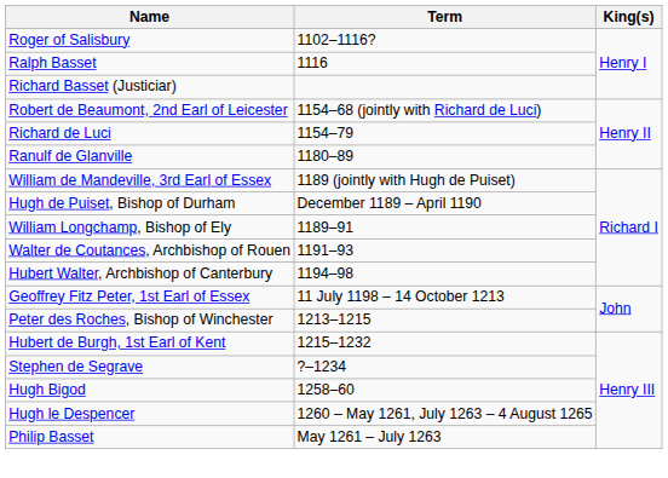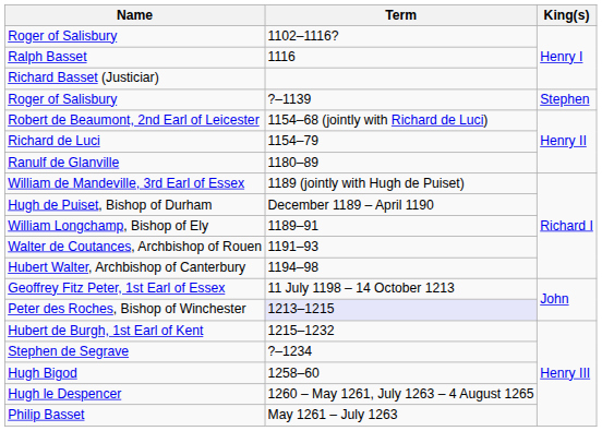+ row: Roger of Salisbury | ?–1139 | Stephen
Peter des Roches, Bishop of Winchester | Term: no background -> lavender background
